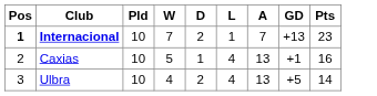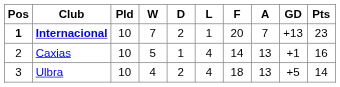+ column: F | 20 | 14 | 18
